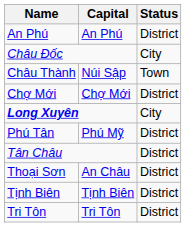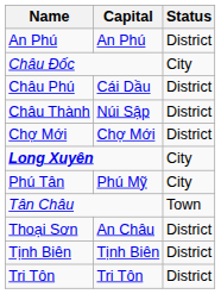+ row: Châu Phú | Cái Dầu | District
Châu Thành | Status: Town -> District
Phú Tân | Status: District -> City
Tân Châu | Status: District -> Town
